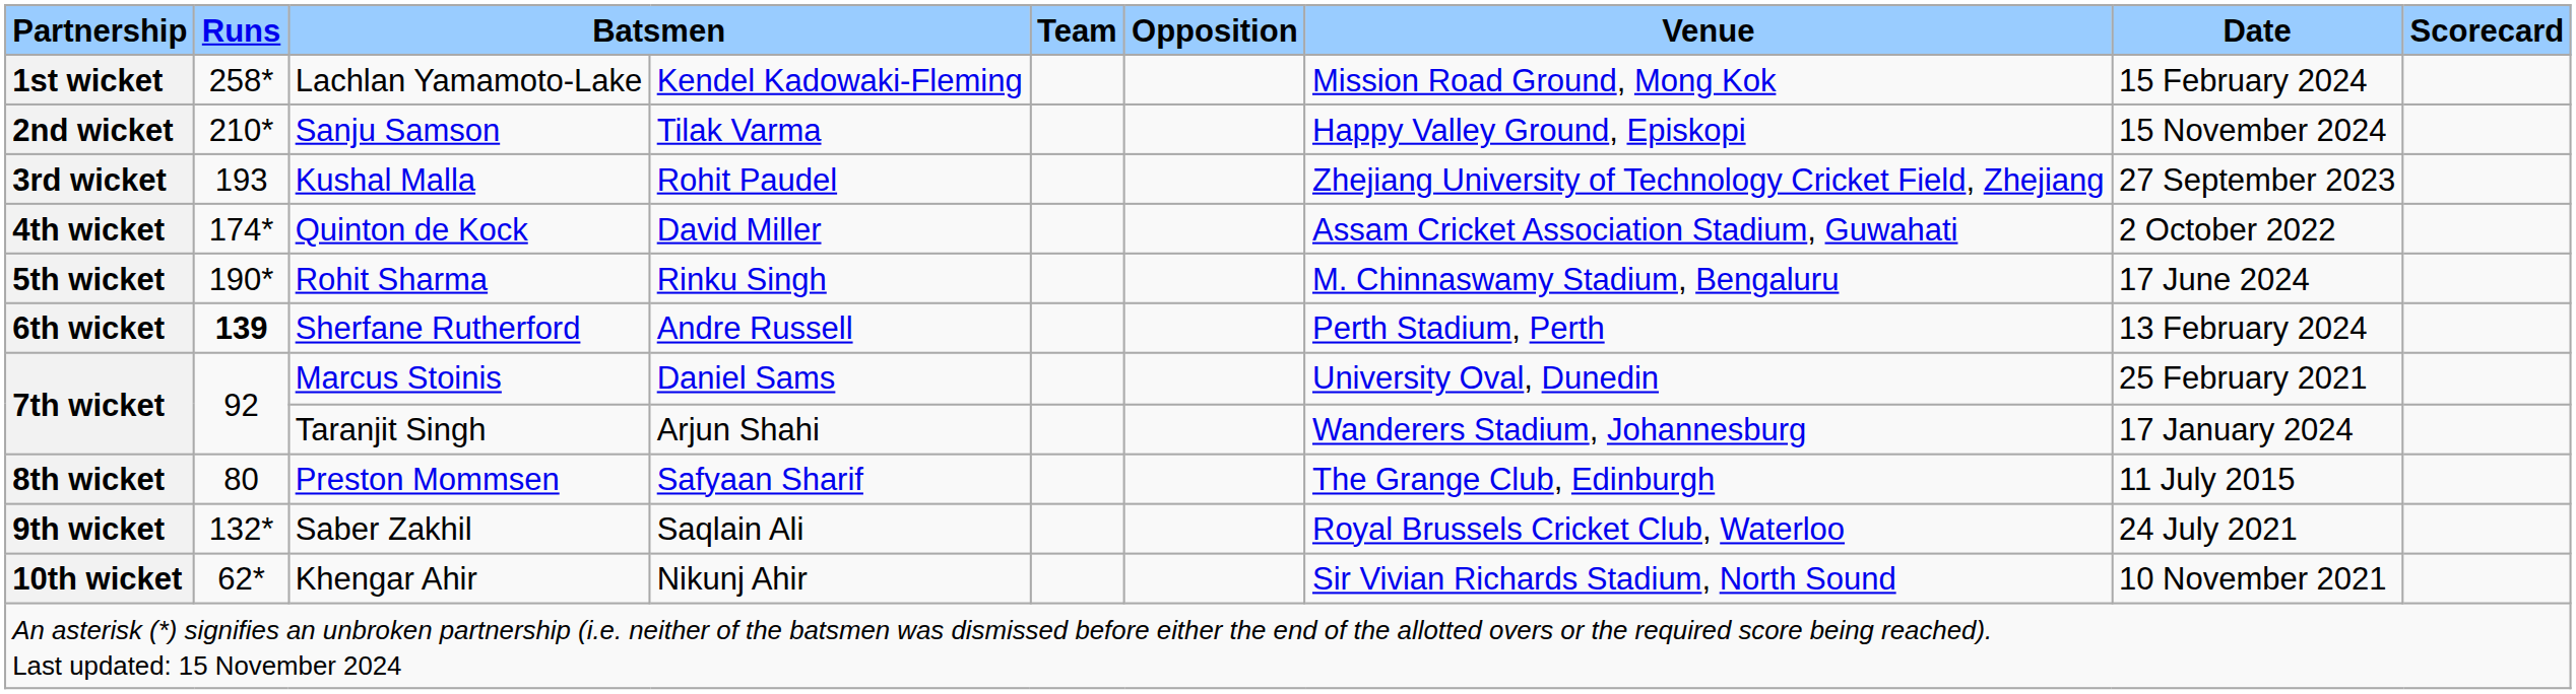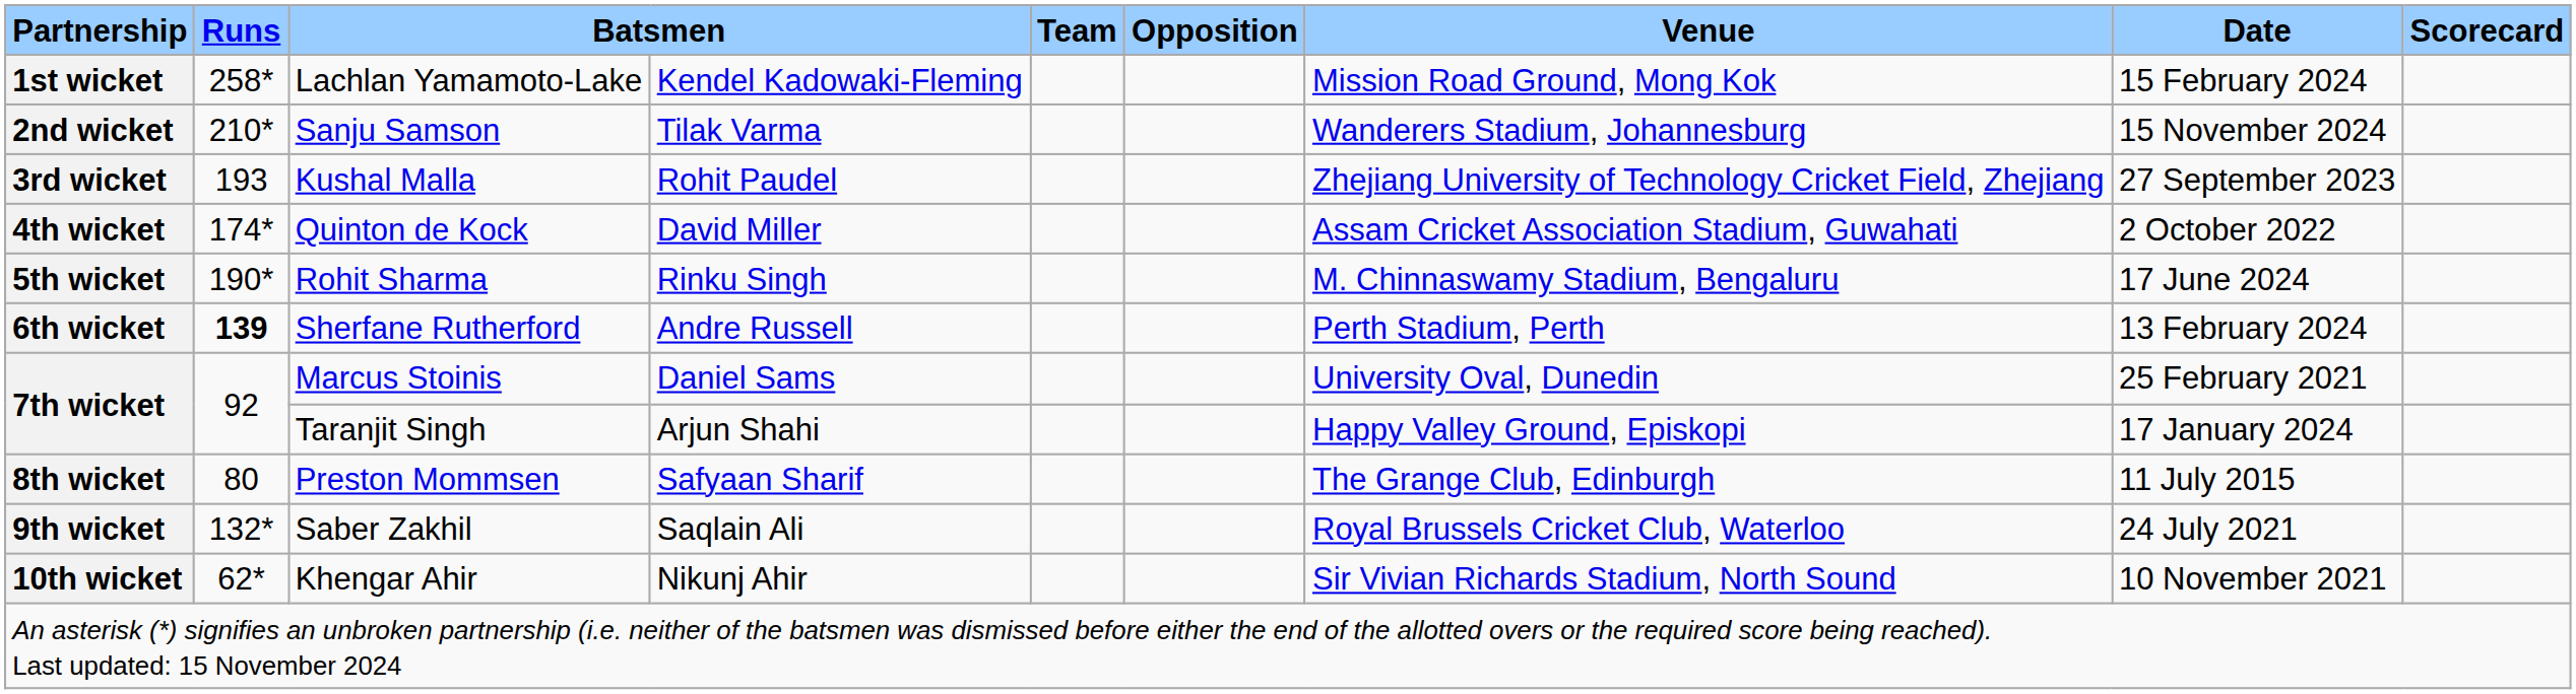2nd wicket | Venue: Happy Valley Ground, Episkopi -> Wanderers Stadium, Johannesburg
7th wicket / Taranjit Singh | Venue: Wanderers Stadium, Johannesburg -> Happy Valley Ground, Episkopi
